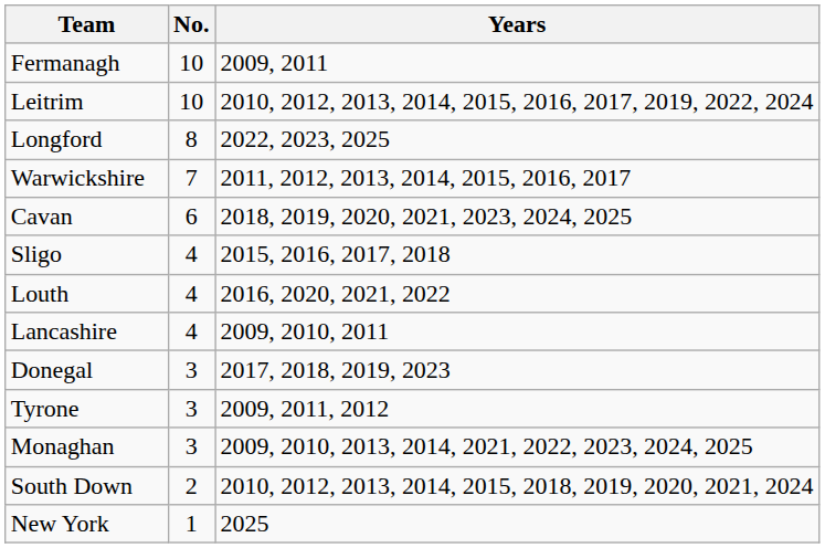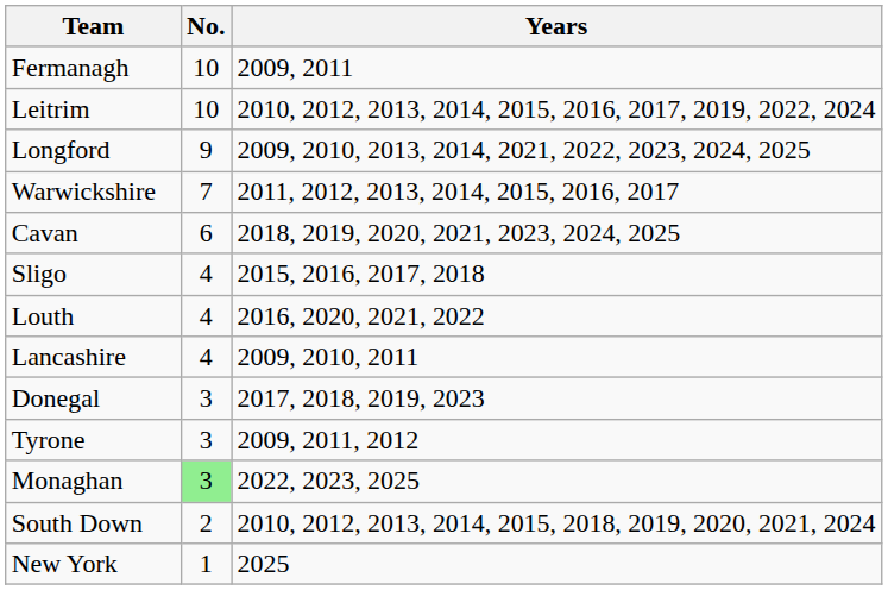Longford | No.: 8 -> 9
Longford | Years: 2022, 2023, 2025 -> 2009, 2010, 2013, 2014, 2021, 2022, 2023, 2024, 2025
Monaghan | No.: no background -> lightgreen background
Monaghan | Years: 2009, 2010, 2013, 2014, 2021, 2022, 2023, 2024, 2025 -> 2022, 2023, 2025
